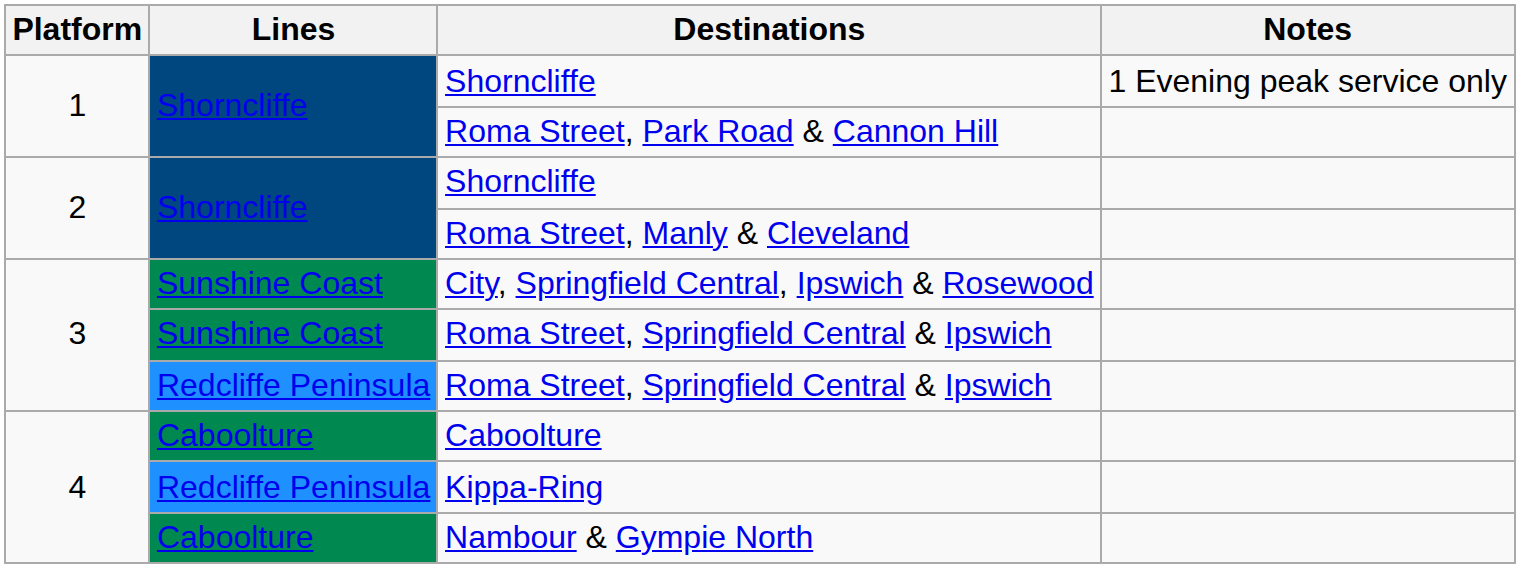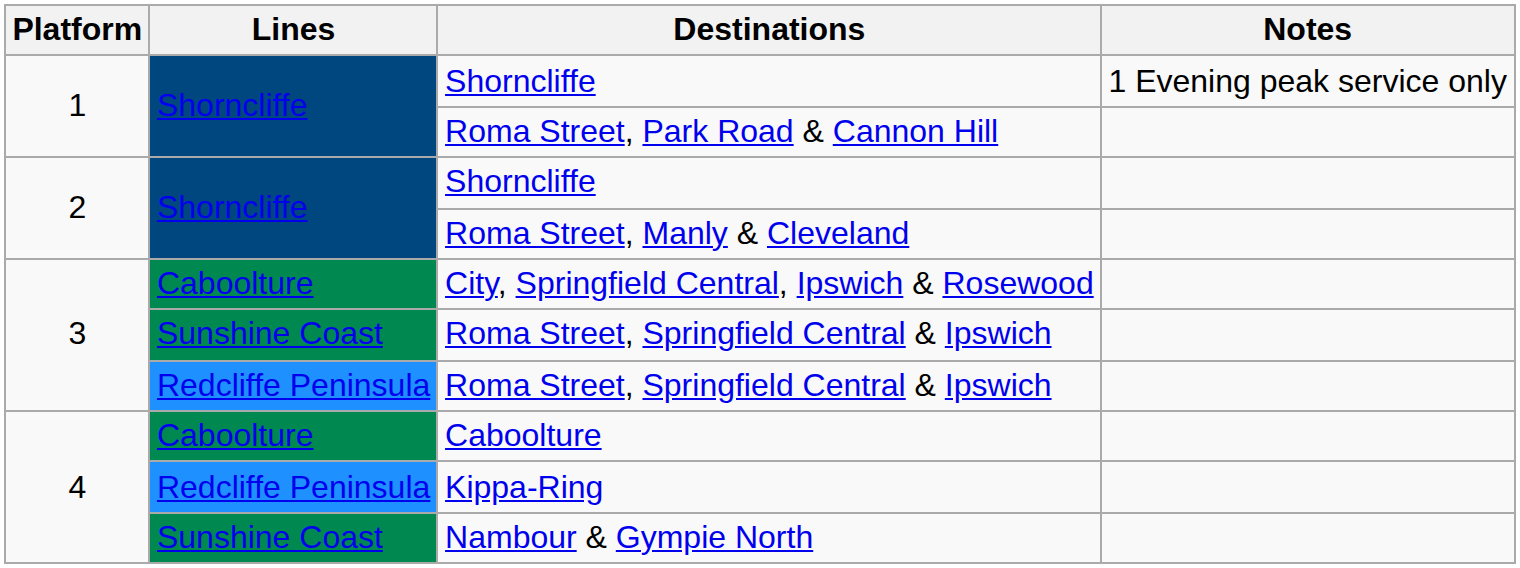City, Springfield Central, Ipswich & Rosewood | Lines: Sunshine Coast -> Caboolture
Nambour & Gympie North | Lines: Caboolture -> Sunshine Coast
